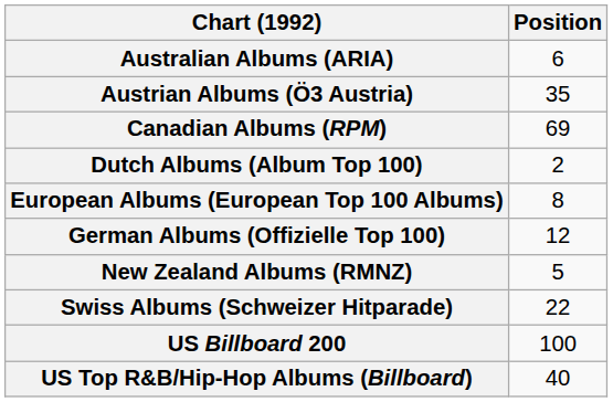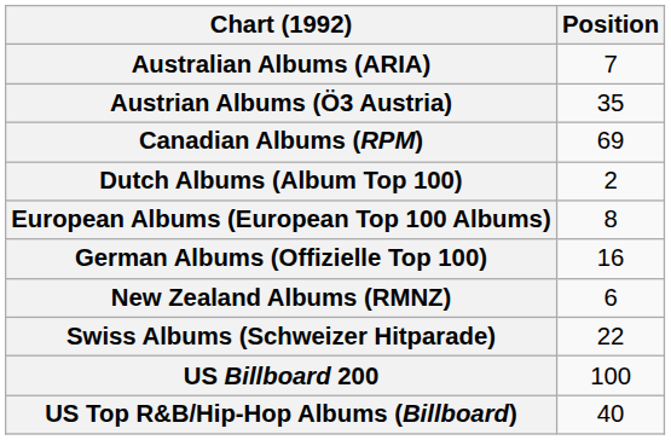Australian Albums (ARIA) | Position: 6 -> 7
German Albums (Offizielle Top 100) | Position: 12 -> 16
New Zealand Albums (RMNZ) | Position: 5 -> 6
